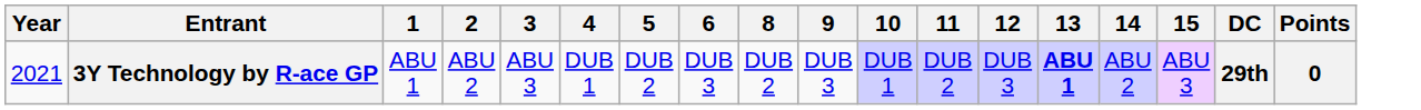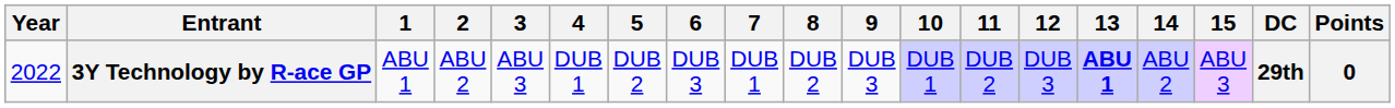+ column: 7 | DUB 1
3Y Technology by R-ace GP | Year: 2021 -> 2022
